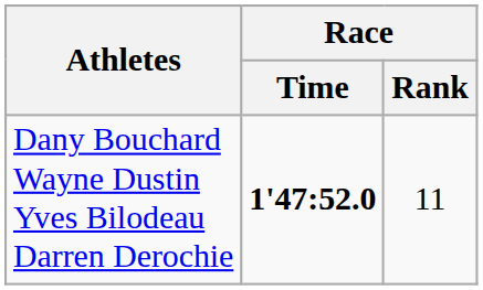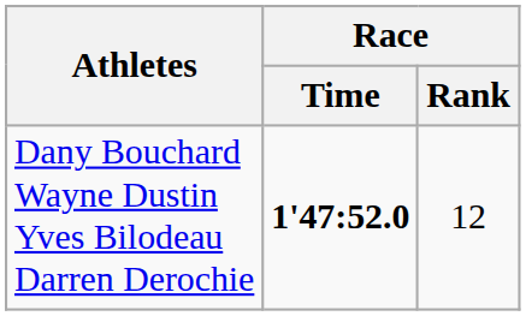Dany Bouchard Wayne Dustin Yves Bilodeau Darren Derochie | Race / Rank: 11 -> 12
